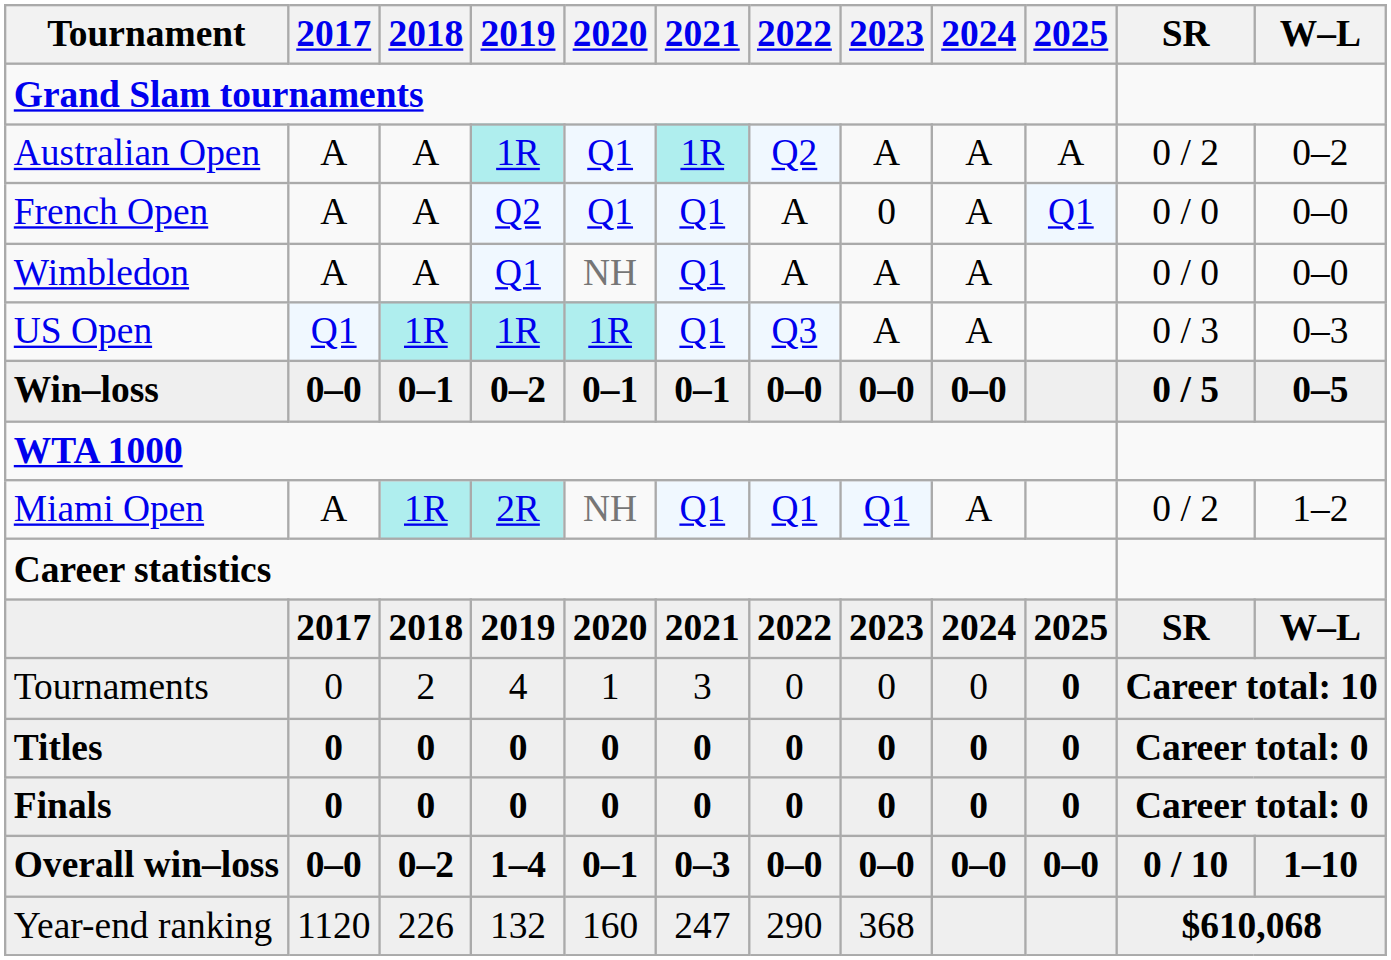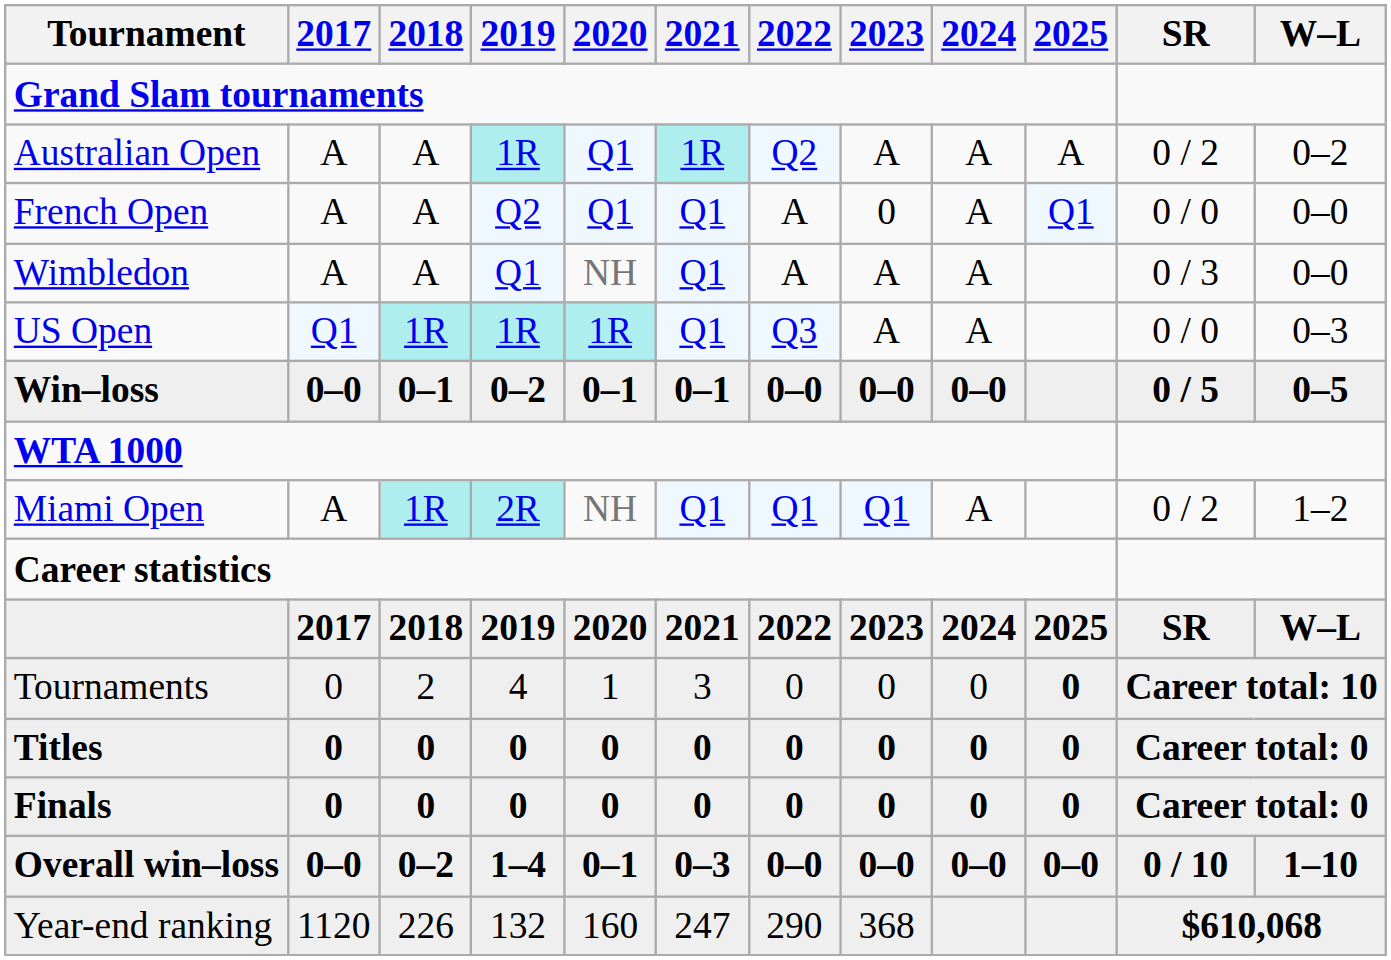Wimbledon | SR: 0 / 0 -> 0 / 3
US Open | SR: 0 / 3 -> 0 / 0
